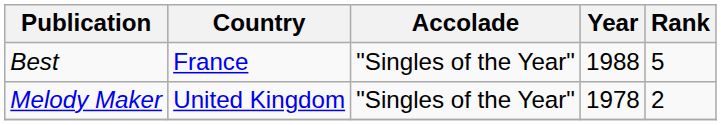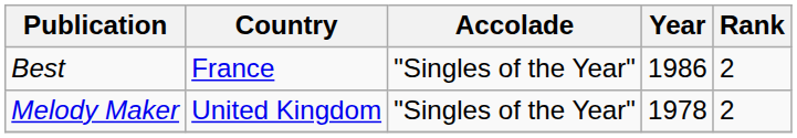Best | Year: 1988 -> 1986
Best | Rank: 5 -> 2
